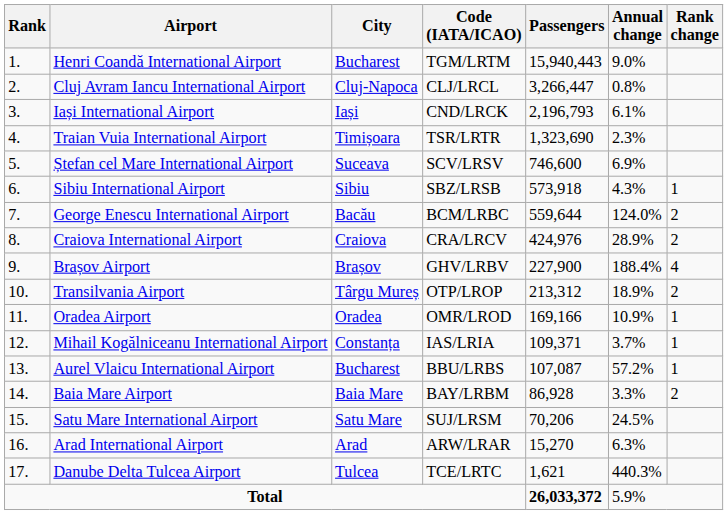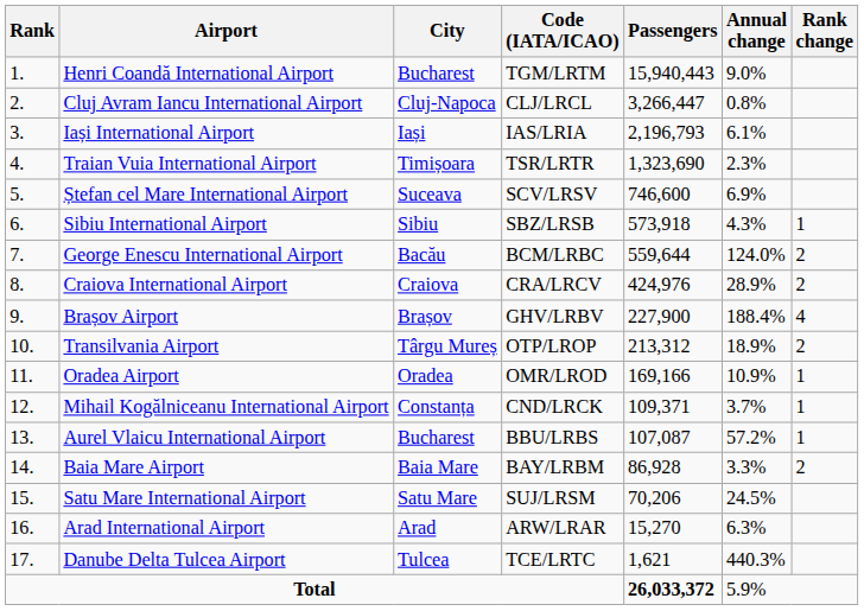Iași International Airport | Code (IATA/ICAO): CND/LRCK -> IAS/LRIA
Mihail Kogălniceanu International Airport | Code (IATA/ICAO): IAS/LRIA -> CND/LRCK
